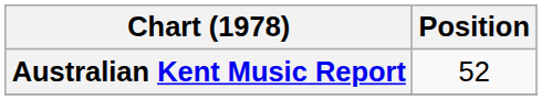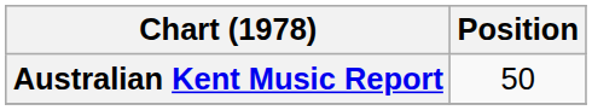Australian Kent Music Report | Position: 52 -> 50
